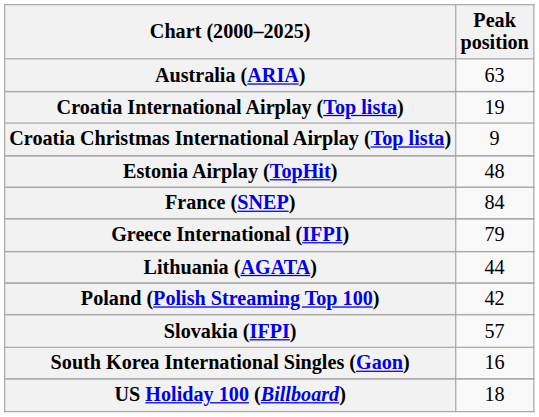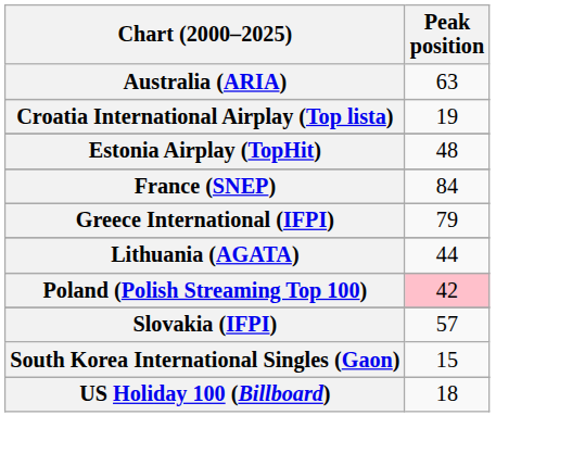- row: Croatia Christmas International Airplay (Top lista) | 9
Poland (Polish Streaming Top 100) | Peak position: no background -> pink background
South Korea International Singles (Gaon) | Peak position: 16 -> 15
